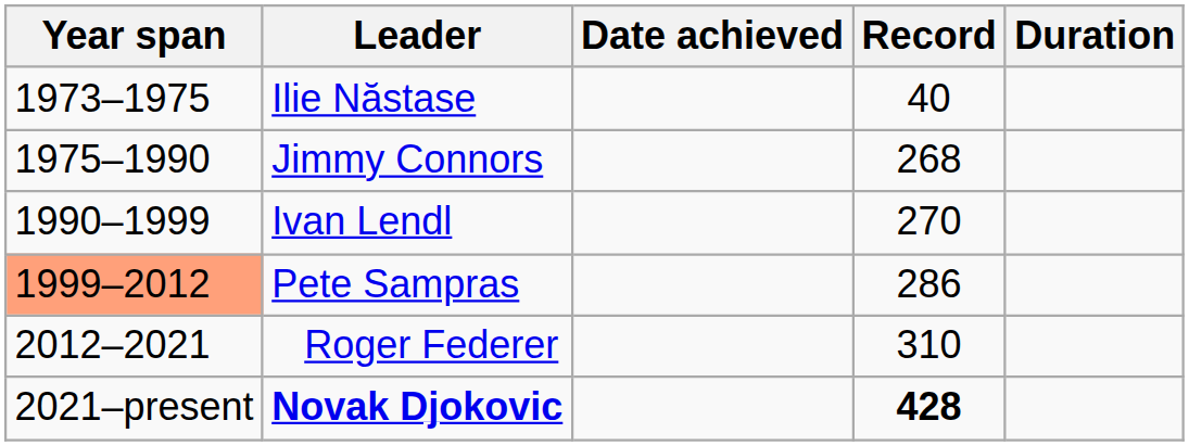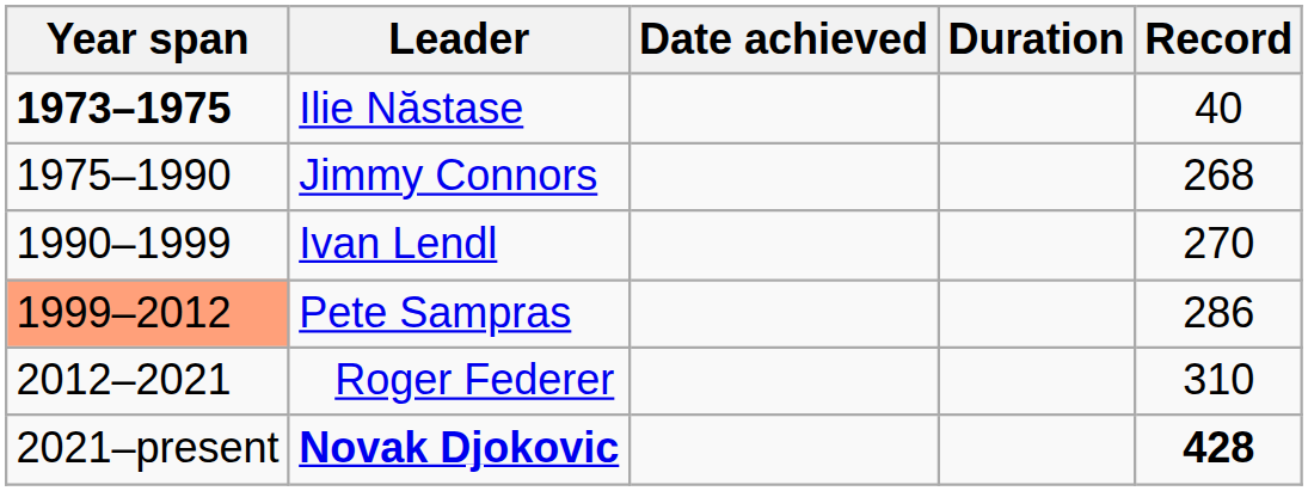columns swapped: Duration <-> Record
Ilie Năstase | Year span: normal -> bold
